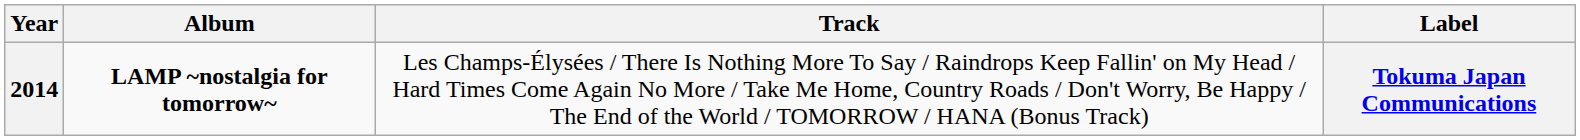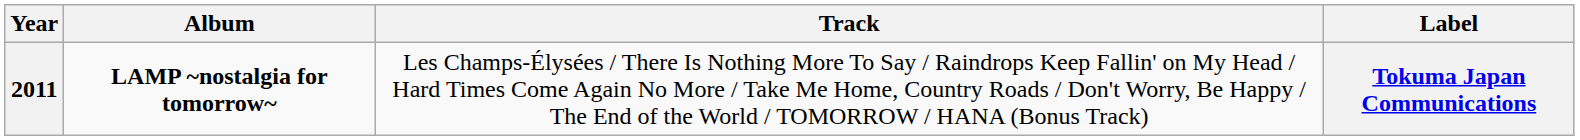Tokuma Japan Communications | Year: 2014 -> 2011
